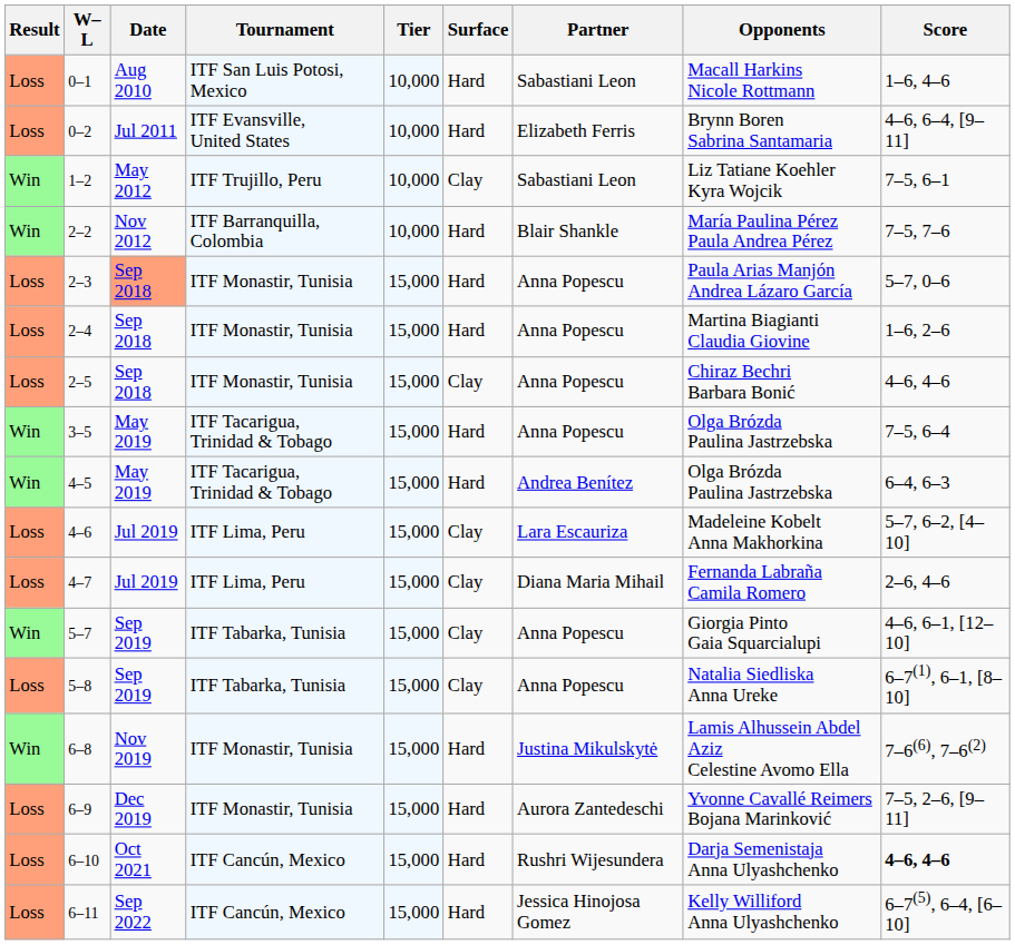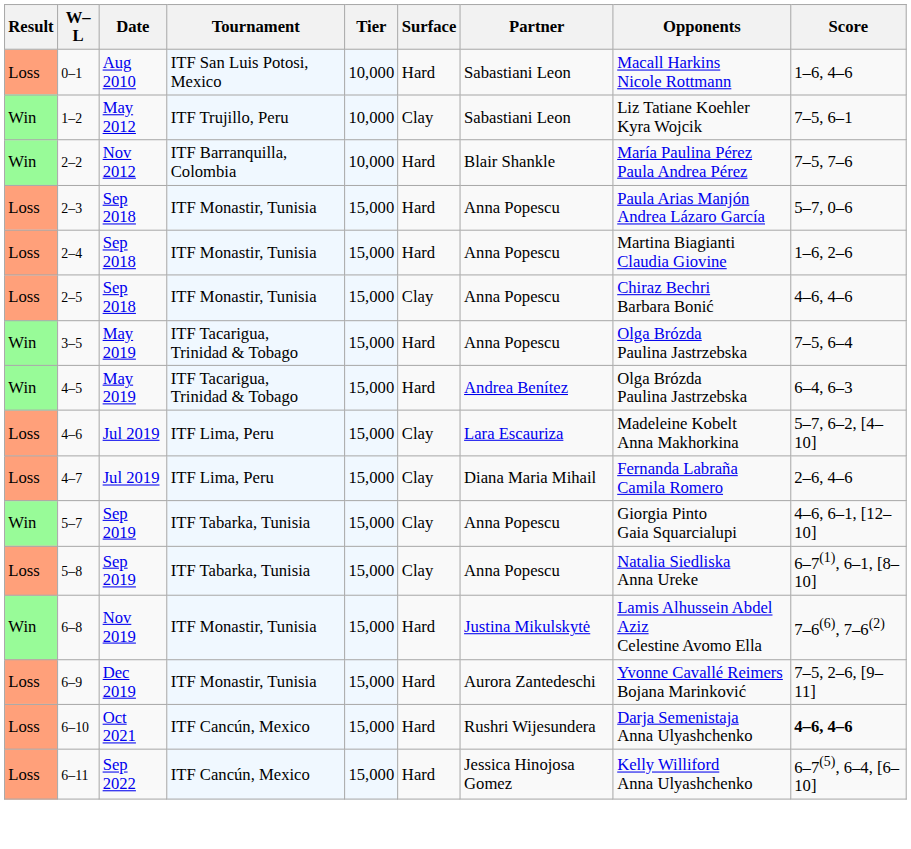- row: Loss | 0–2 | Jul 2011 | ITF Evansville, United States | 10,000 | Hard | Elizabeth Ferris | Brynn Boren Sabrina Santamaria | 4–6, 6–4, [9–11]
2–3 | Date: lightsalmon background -> no background
